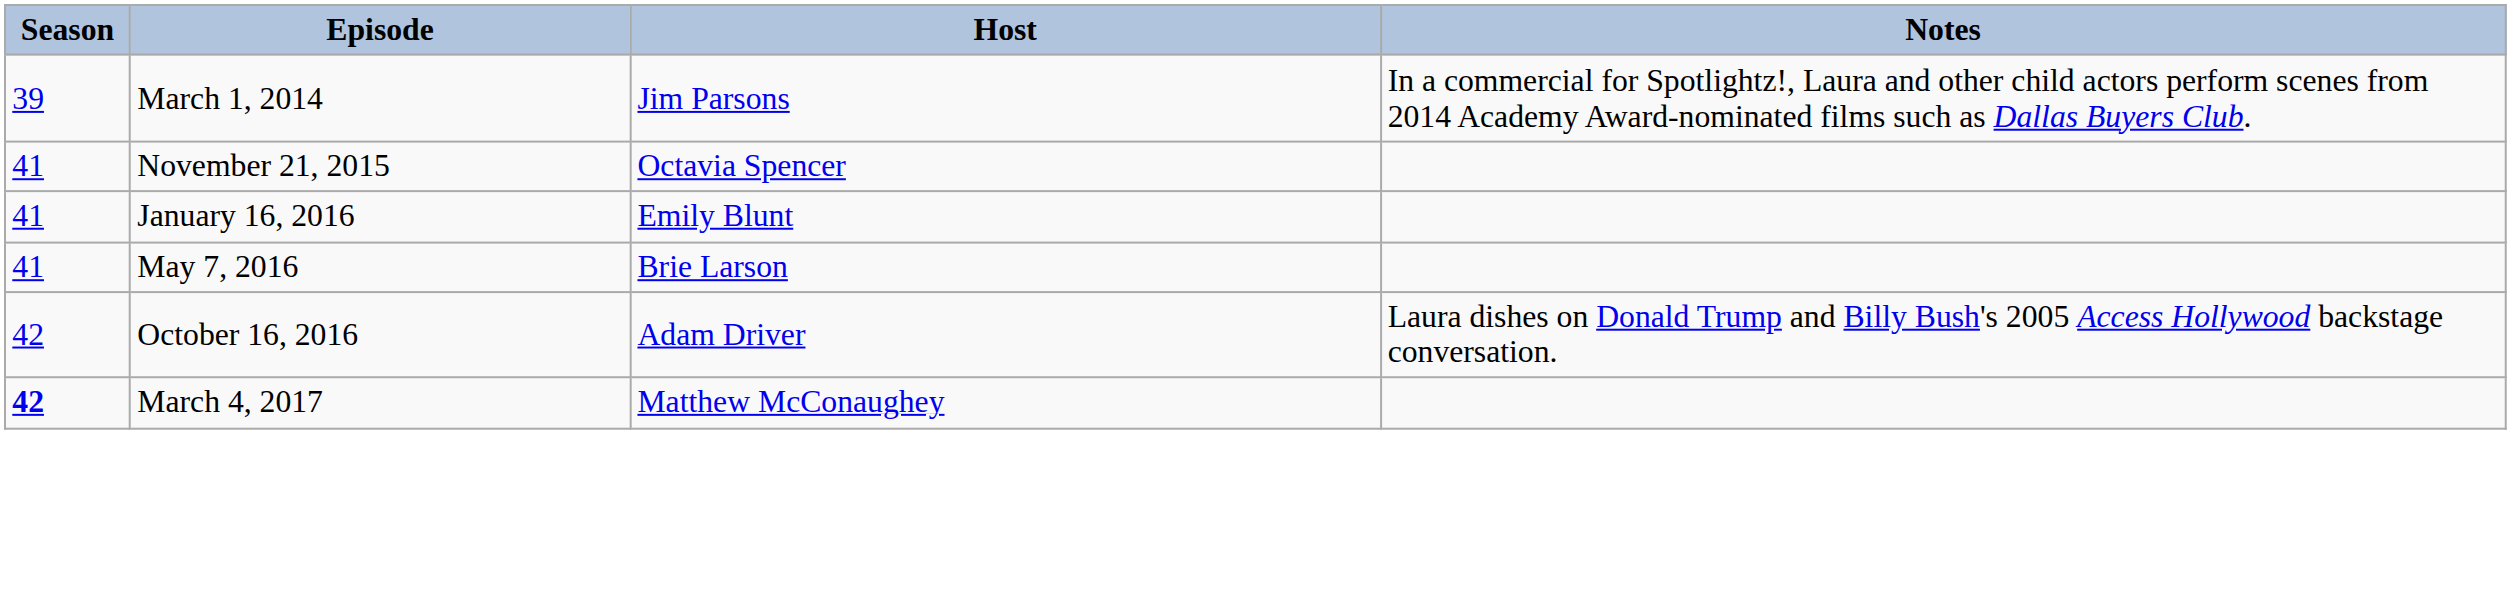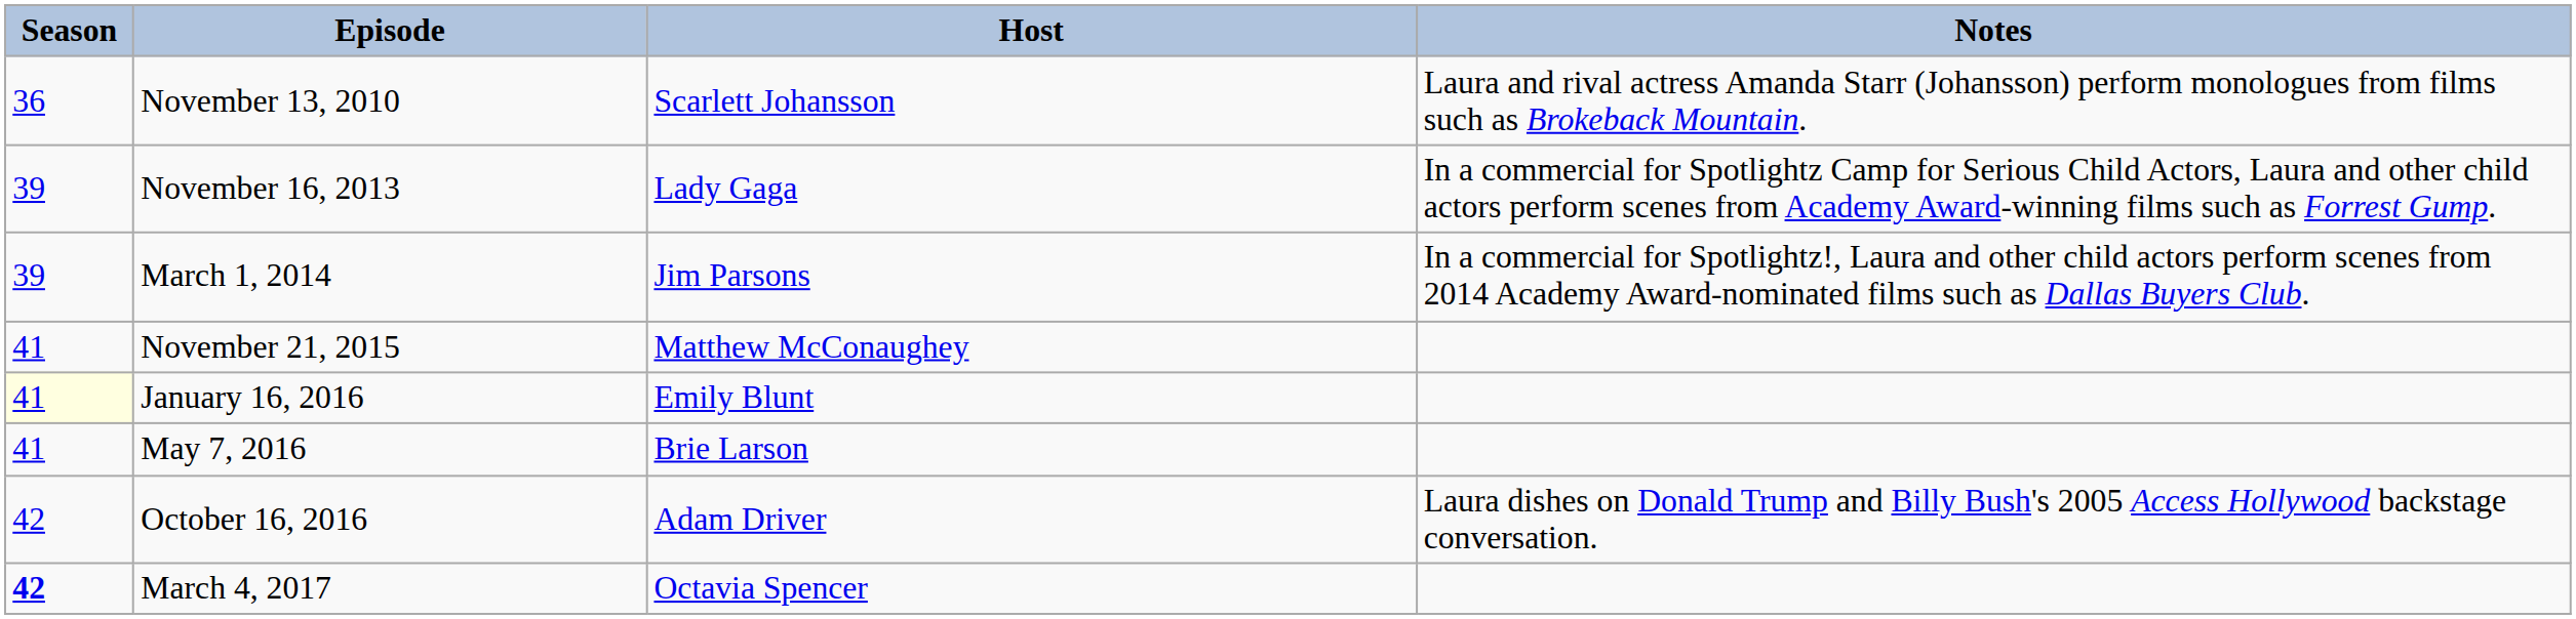+ row: 36 | November 13, 2010 | Scarlett Johansson | Laura and rival actress Amanda Starr (Johansson) perform monologues from films such as Brokeback Mountain.
+ row: 39 | November 16, 2013 | Lady Gaga | In a commercial for Spotlightz Camp for Serious Child Actors, Laura and other child actors perform scenes from Academy Award-winning films such as Forrest Gump.
November 21, 2015 | Host: Octavia Spencer -> Matthew McConaughey
January 16, 2016 | Season: no background -> lightyellow background
March 4, 2017 | Host: Matthew McConaughey -> Octavia Spencer
